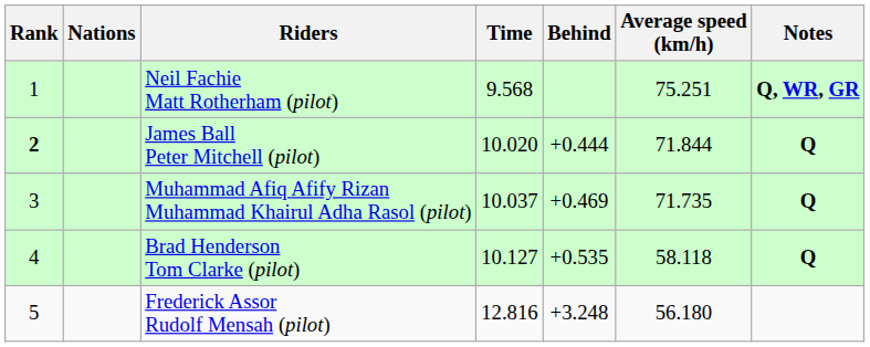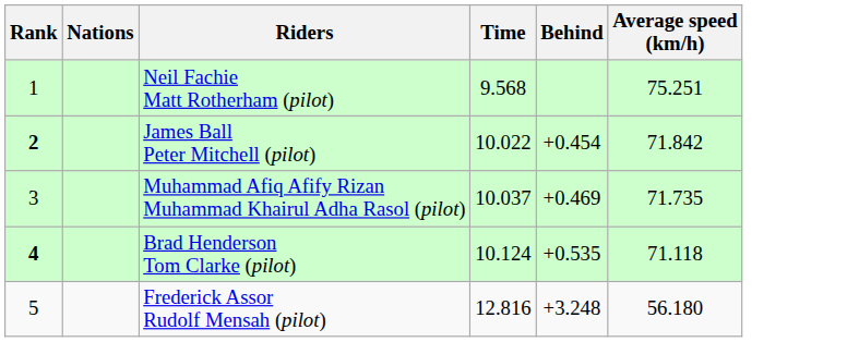- column: Notes | Q, WR, GR | Q | Q | Q
James Ball Peter Mitchell (pilot) | Time: 10.020 -> 10.022
James Ball Peter Mitchell (pilot) | Behind: +0.444 -> +0.454
James Ball Peter Mitchell (pilot) | Average speed (km/h): 71.844 -> 71.842
Brad Henderson Tom Clarke (pilot) | Rank: normal -> bold
Brad Henderson Tom Clarke (pilot) | Time: 10.127 -> 10.124
Brad Henderson Tom Clarke (pilot) | Average speed (km/h): 58.118 -> 71.118
